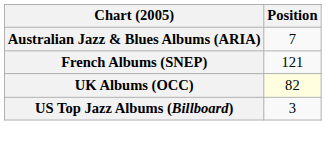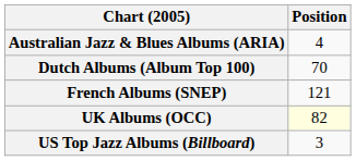Australian Jazz & Blues Albums (ARIA) | Position: 7 -> 4
+ row: Dutch Albums (Album Top 100) | 70
